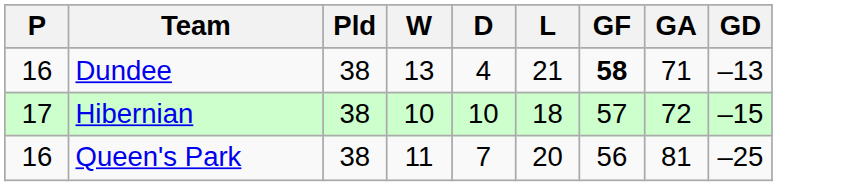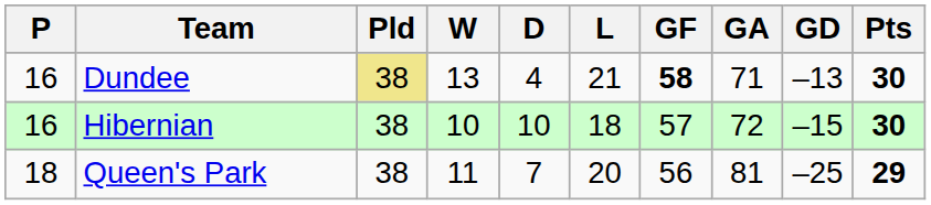+ column: Pts | 30 | 30 | 29
Dundee | Pld: no background -> khaki background
Hibernian | P: 17 -> 16
Queen's Park | P: 16 -> 18
